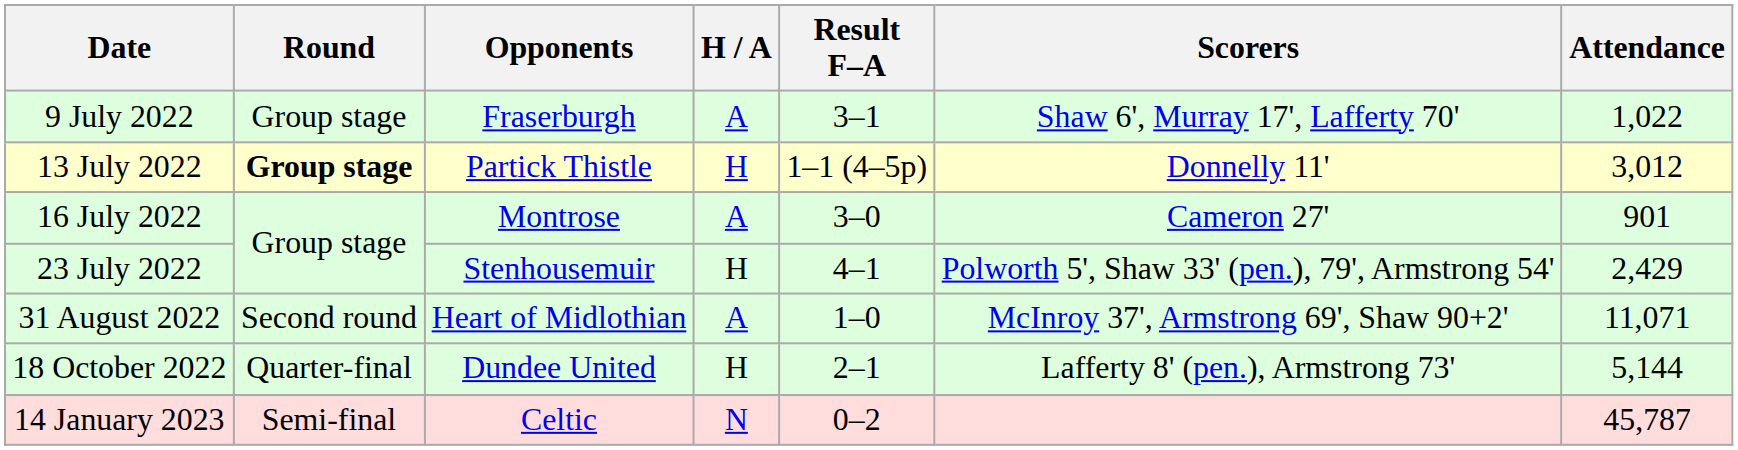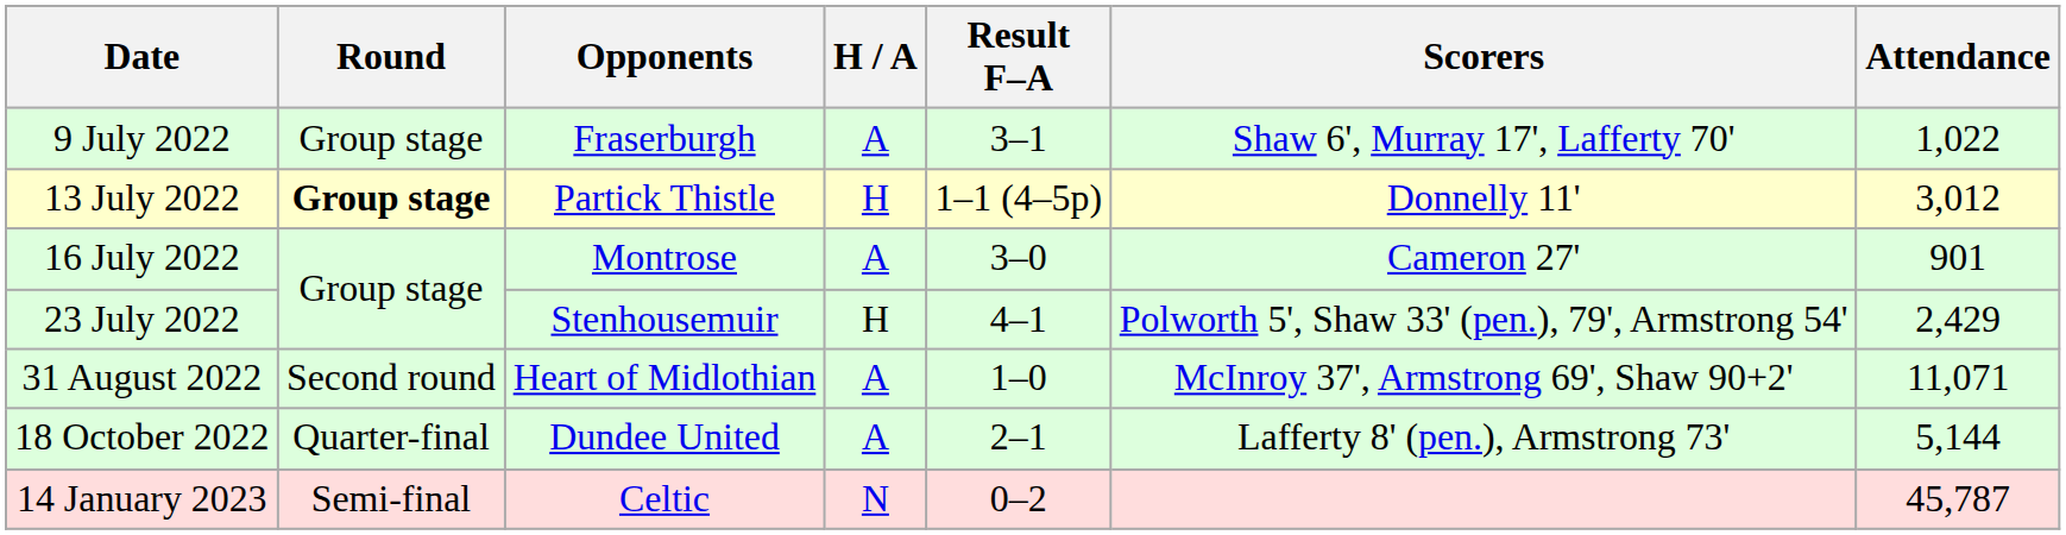18 October 2022 | H / A: H -> A
